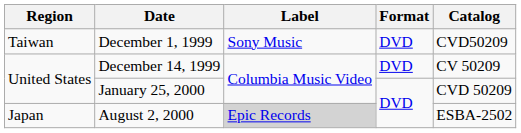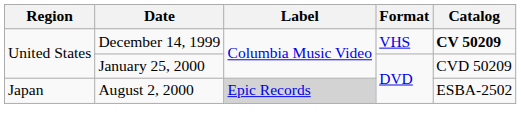- row: Taiwan | December 1, 1999 | Sony Music | DVD | CVD50209
December 14, 1999 | Format: DVD -> VHS
December 14, 1999 | Catalog: normal -> bold
